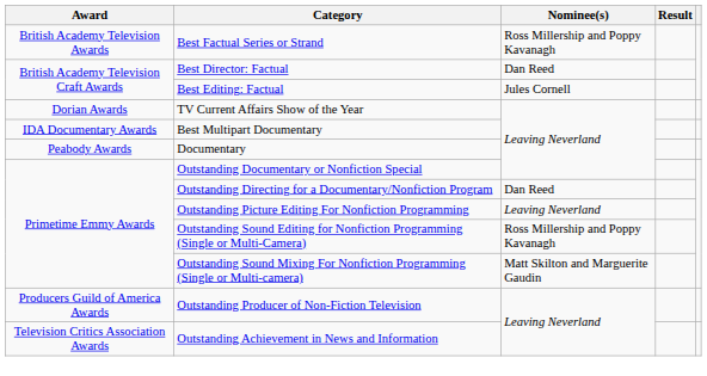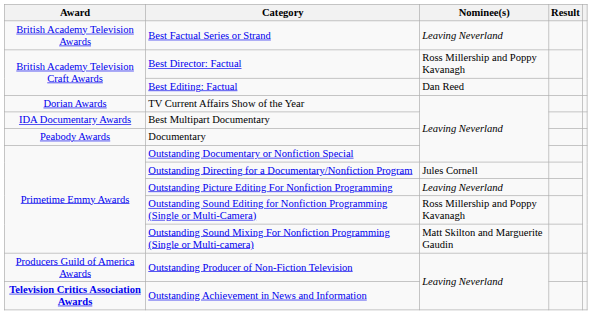Best Factual Series or Strand | Nominee(s): Ross Millership and Poppy Kavanagh -> Leaving Neverland
Best Director: Factual | Nominee(s): Dan Reed -> Ross Millership and Poppy Kavanagh
Best Editing: Factual | Nominee(s): Jules Cornell -> Dan Reed
Outstanding Directing for a Documentary/Nonfiction Program | Nominee(s): Dan Reed -> Jules Cornell
Outstanding Achievement in News and Information | Award: normal -> bold
